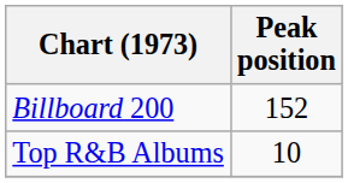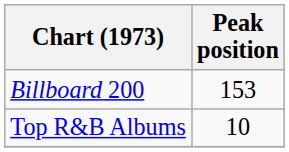Billboard 200 | Peak position: 152 -> 153
